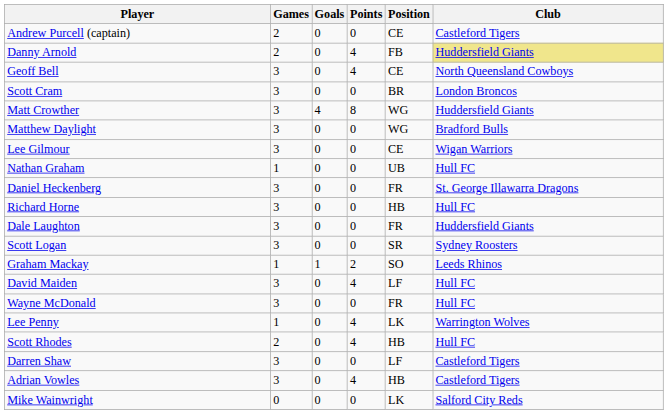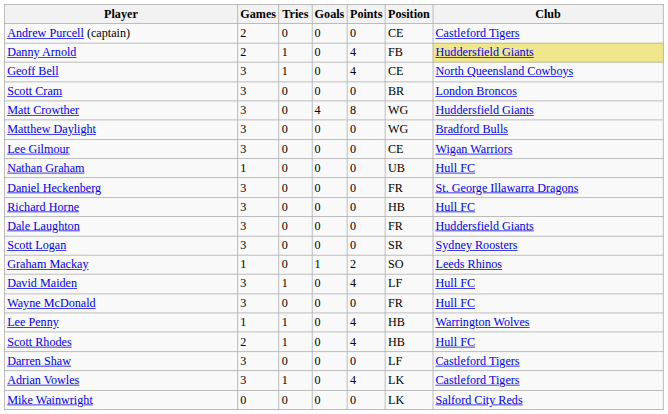+ column: Tries | 0 | 1 | 1 | 0 | 0 | 0 | 0 | 0 | 0 | 0 | 0 | 0 | 0 | 1 | 0 | 1 | 1 | 0 | 1 | 0
Lee Penny | Position: LK -> HB
Adrian Vowles | Position: HB -> LK
